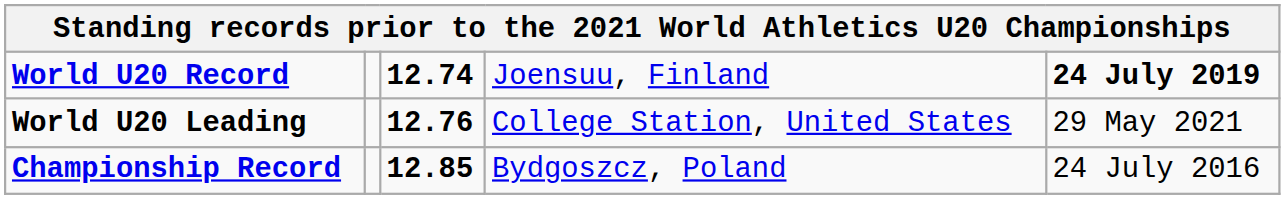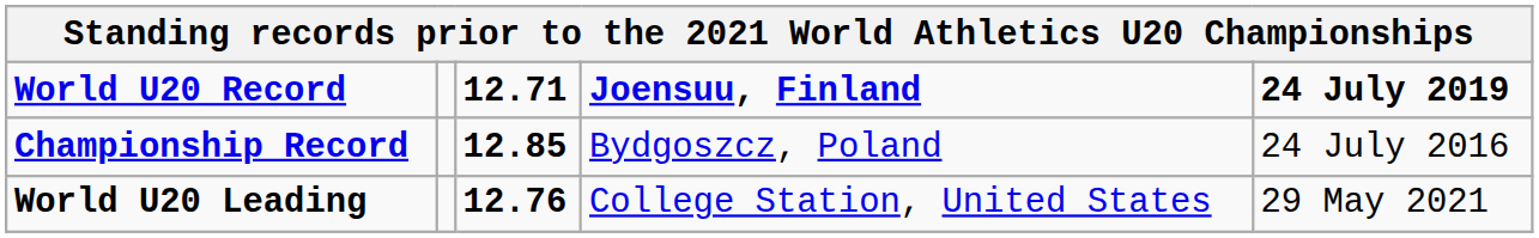World U20 Record | column 3: 12.74 -> 12.71
World U20 Record | column 4: normal -> bold
rows swapped: Championship Record <-> World U20 Leading
